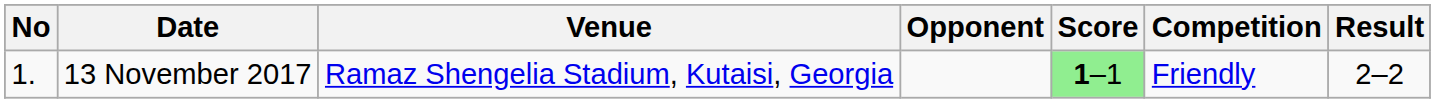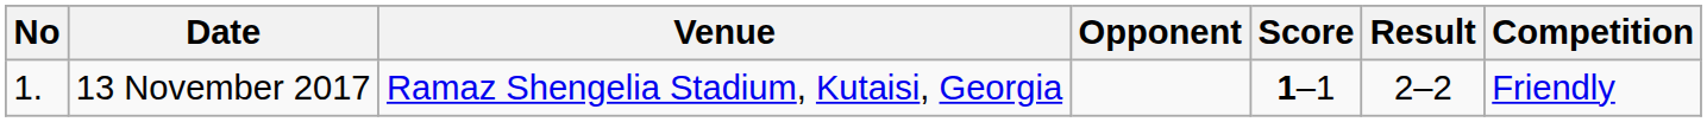columns swapped: Result <-> Competition
13 November 2017 | Score: lightgreen background -> no background
